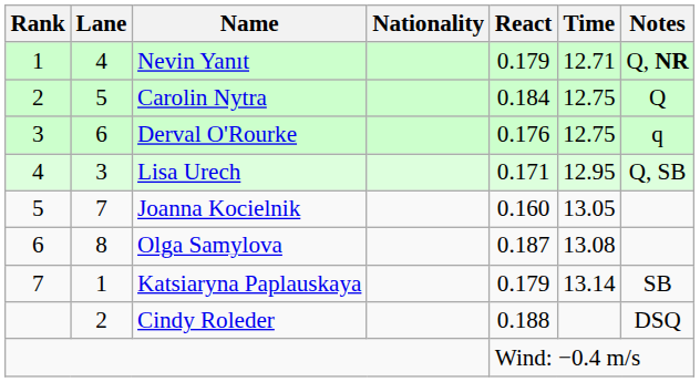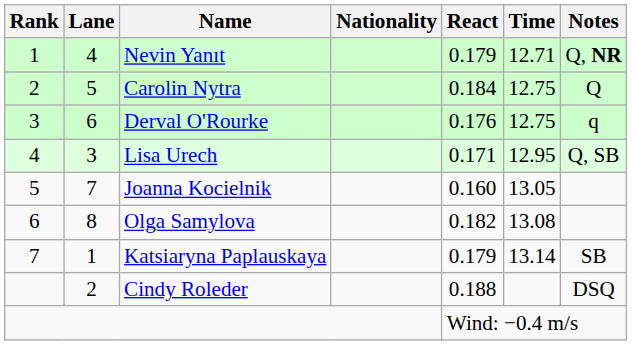Olga Samylova | React: 0.187 -> 0.182
